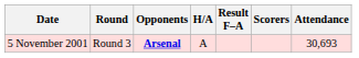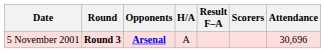5 November 2001 | Round: normal -> bold
5 November 2001 | Attendance: 30,693 -> 30,696
